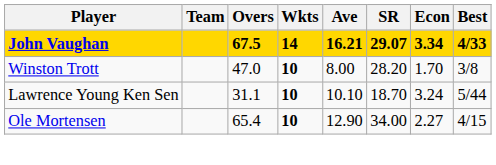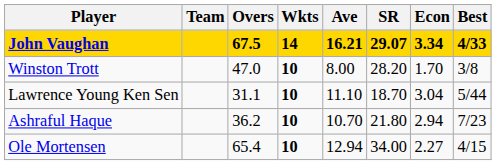Lawrence Young Ken Sen | Ave: 10.10 -> 11.10
Lawrence Young Ken Sen | Econ: 3.24 -> 3.04
+ row: Ashraful Haque | 36.2 | 10 | 10.70 | 21.80 | 2.94 | 7/23
Ole Mortensen | Ave: 12.90 -> 12.94
